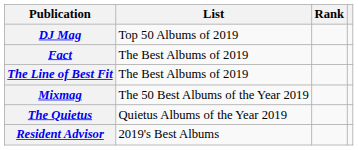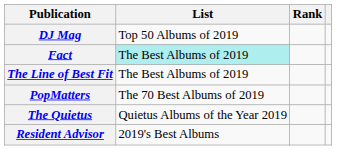Fact | List: no background -> paleturquoise background
- row: Mixmag | The 50 Best Albums of the Year 2019
+ row: PopMatters | The 70 Best Albums of 2019
